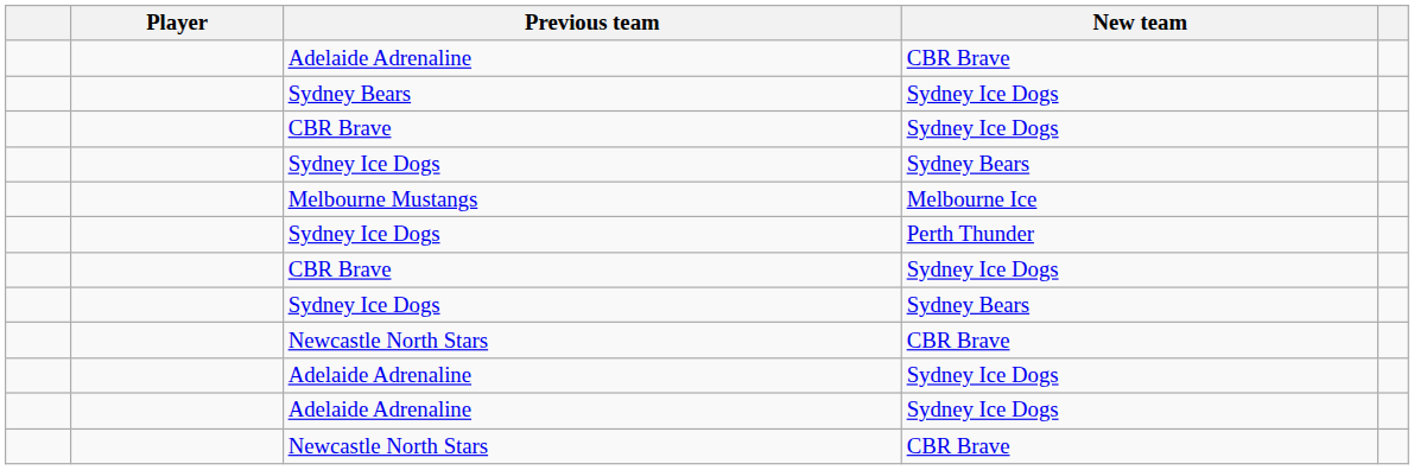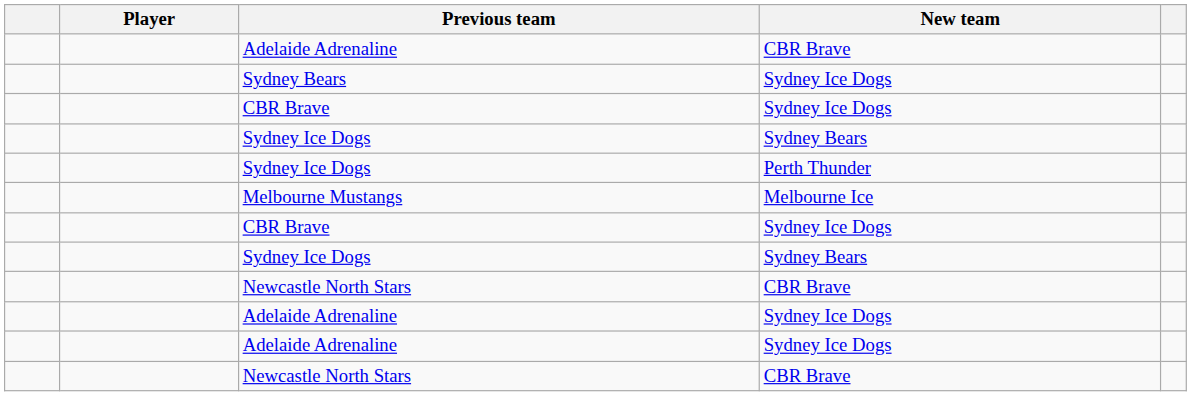rows swapped: Sydney Ice Dogs / Perth Thunder <-> Melbourne Mustangs
